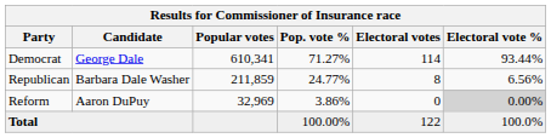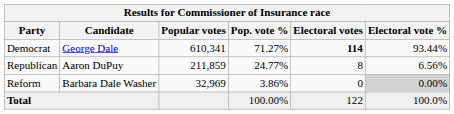Democrat | Electoral votes: normal -> bold
Republican | Candidate: Barbara Dale Washer -> Aaron DuPuy
Reform | Candidate: Aaron DuPuy -> Barbara Dale Washer
